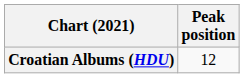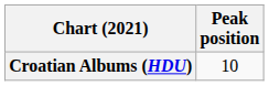Croatian Albums (HDU) | Peak position: 12 -> 10
